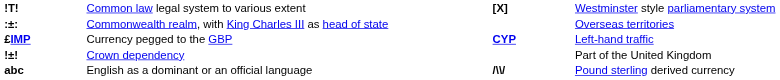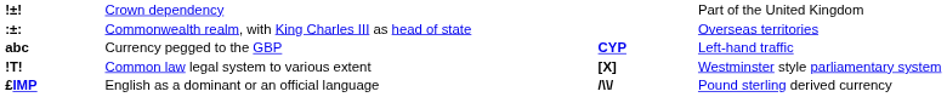rows swapped: Crown dependency <-> Common law legal system to various extent
Currency pegged to the GBP | column 1: £IMP -> abc
English as a dominant or an official language | column 1: abc -> £IMP
